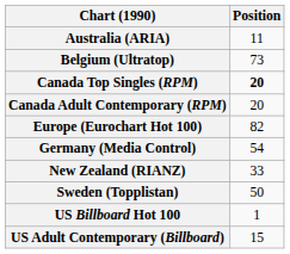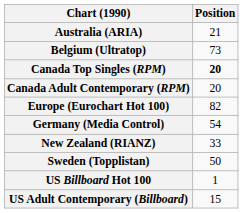Australia (ARIA) | Position: 11 -> 21
